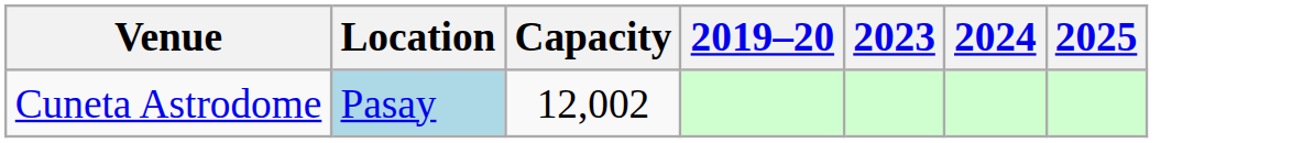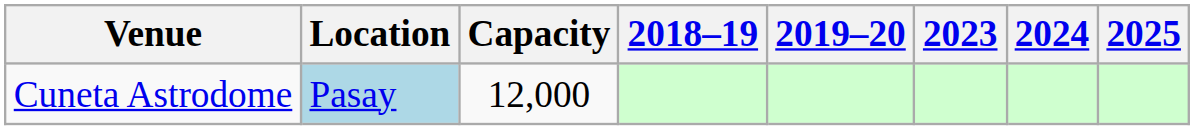+ column: 2018–19
Cuneta Astrodome | Capacity: 12,002 -> 12,000
